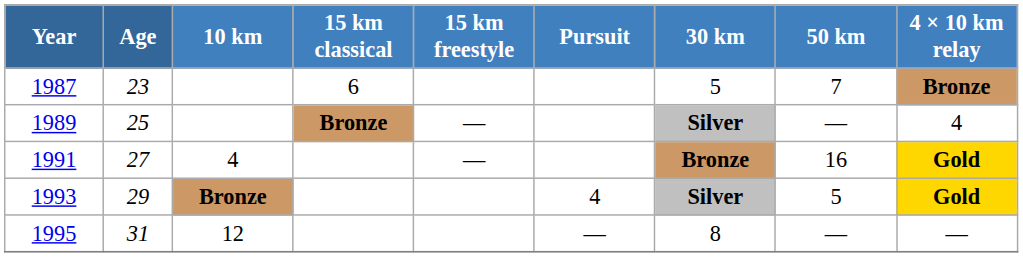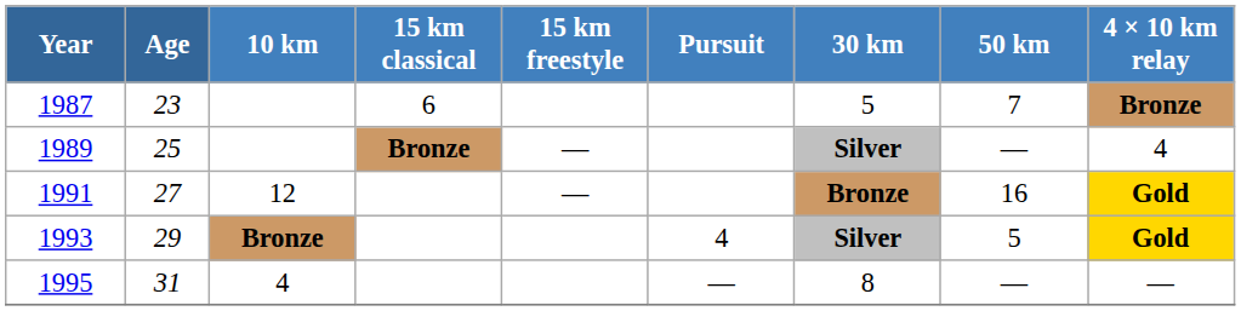1991 | 10 km: 4 -> 12
1995 | 10 km: 12 -> 4
